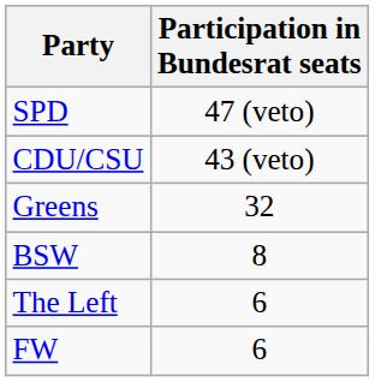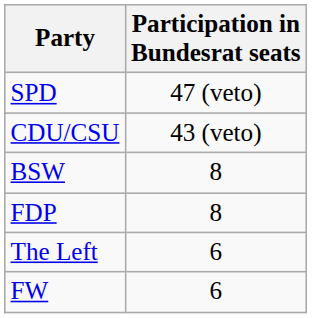- row: Greens | 32
+ row: FDP | 8
